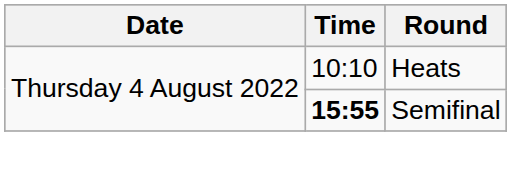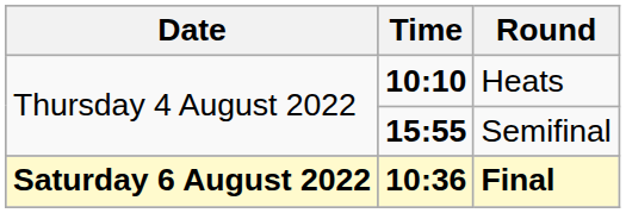Heats | Time: normal -> bold
+ row: Saturday 6 August 2022 | 10:36 | Final
